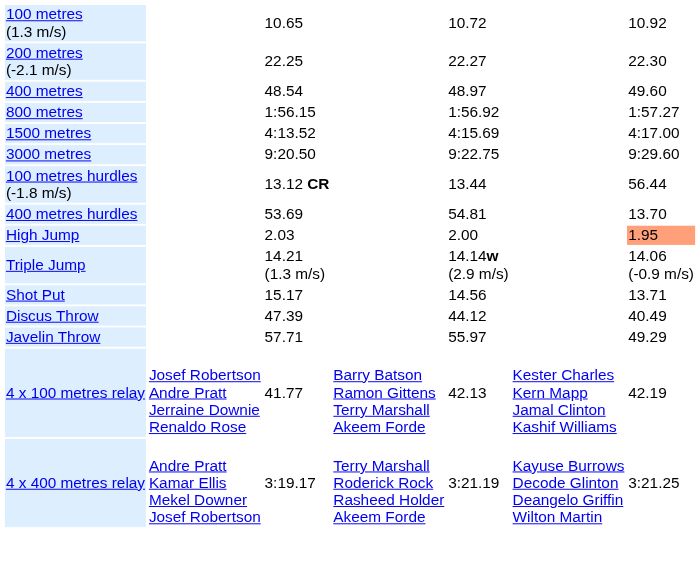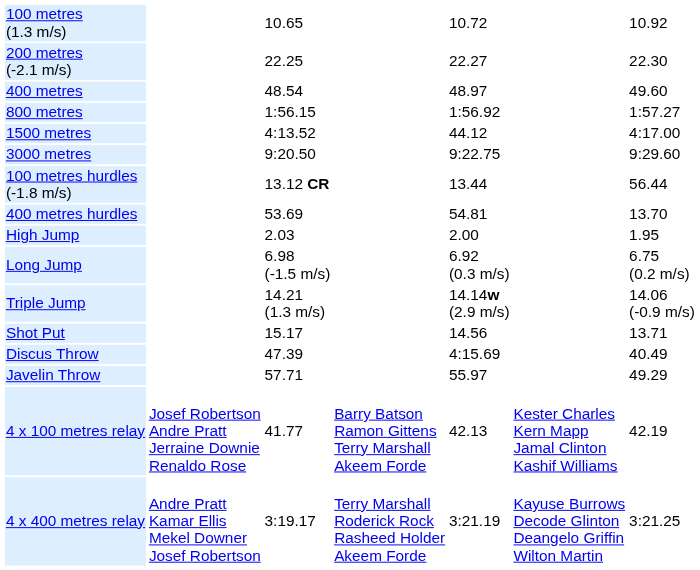1500 metres | column 5: 4:15.69 -> 44.12
High Jump | column 7: lightsalmon background -> no background
+ row: Long Jump | 6.98 (-1.5 m/s) | 6.92 (0.3 m/s) | 6.75 (0.2 m/s)
Discus Throw | column 5: 44.12 -> 4:15.69
